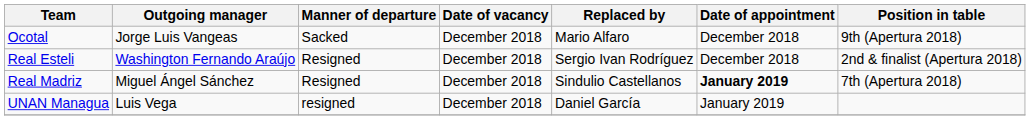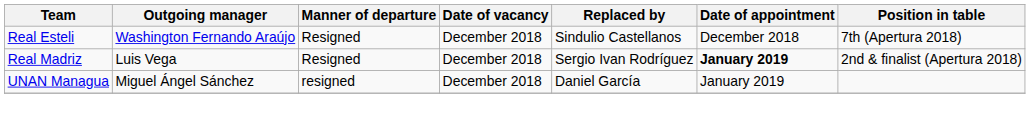- row: Ocotal | Jorge Luis Vangeas | Sacked | December 2018 | Mario Alfaro | December 2018 | 9th (Apertura 2018)
Real Esteli | Replaced by: Sergio Ivan Rodríguez -> Sindulio Castellanos
Real Esteli | Position in table: 2nd & finalist (Apertura 2018) -> 7th (Apertura 2018)
Real Madriz | Outgoing manager: Miguel Ángel Sánchez -> Luis Vega
Real Madriz | Replaced by: Sindulio Castellanos -> Sergio Ivan Rodríguez
Real Madriz | Position in table: 7th (Apertura 2018) -> 2nd & finalist (Apertura 2018)
UNAN Managua | Outgoing manager: Luis Vega -> Miguel Ángel Sánchez
